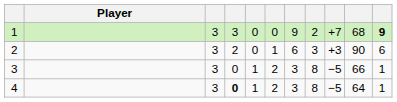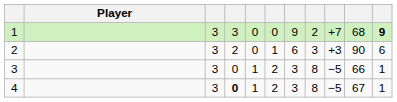4 | column 10: 64 -> 67
